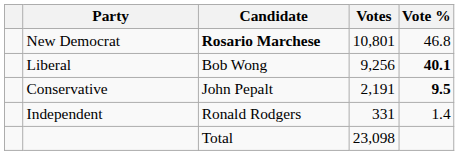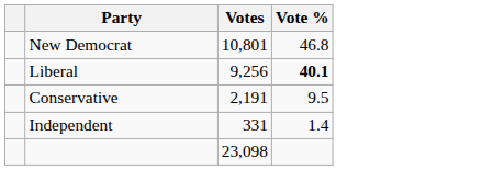- column: Candidate | Rosario Marchese | Bob Wong | John Pepalt | Ronald Rodgers | Total
Conservative | Vote %: bold -> normal
